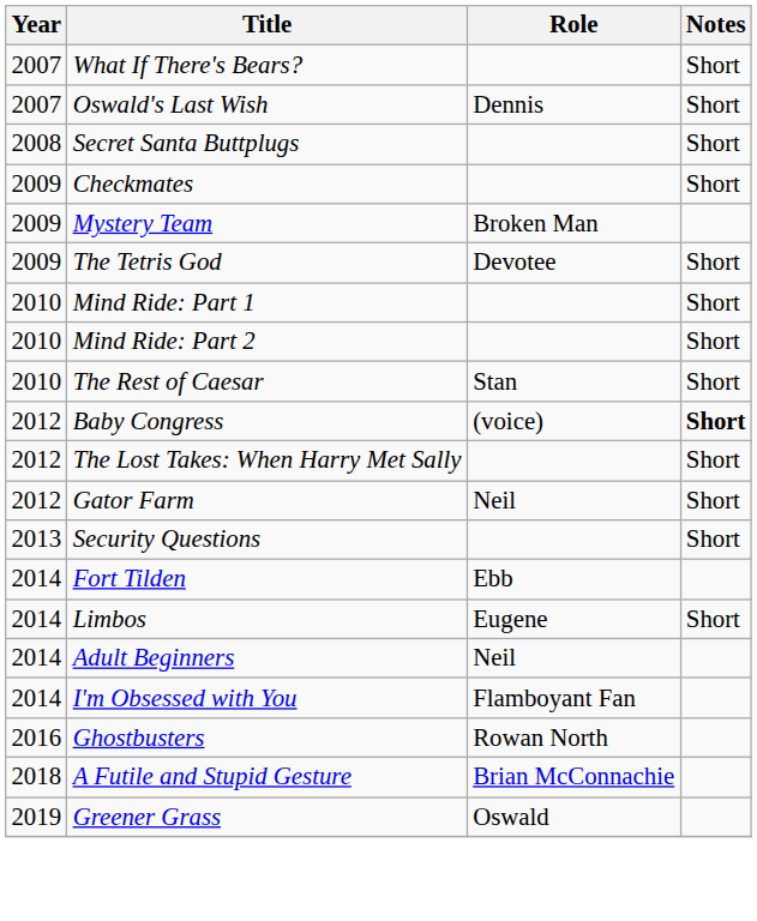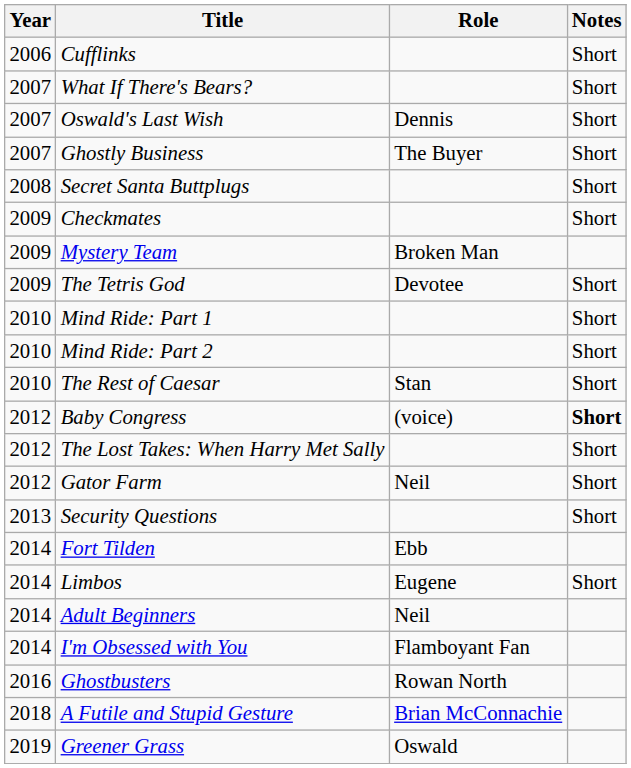+ row: 2006 | Cufflinks | Short
+ row: 2007 | Ghostly Business | The Buyer | Short
